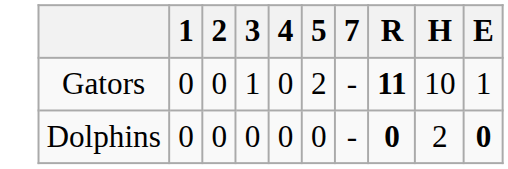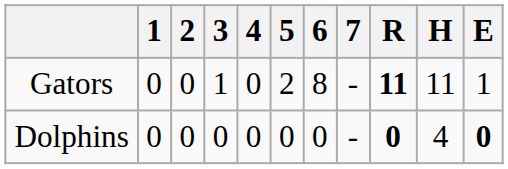+ column: 6 | 8 | 0
Gators | H: 10 -> 11
Dolphins | H: 2 -> 4
